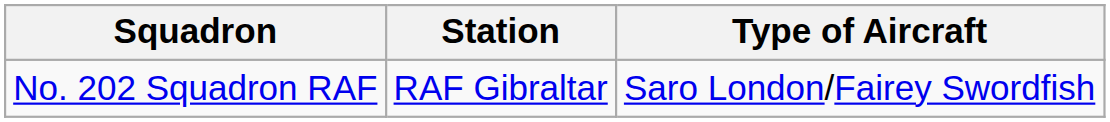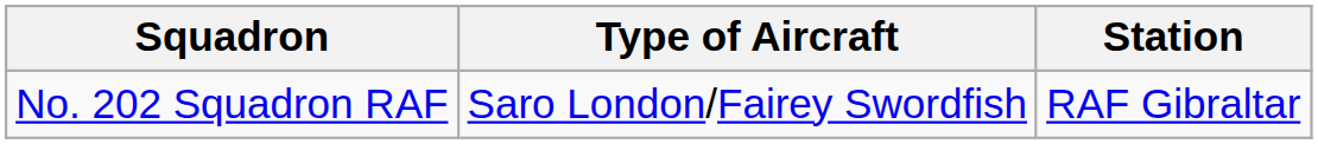columns swapped: Type of Aircraft <-> Station
